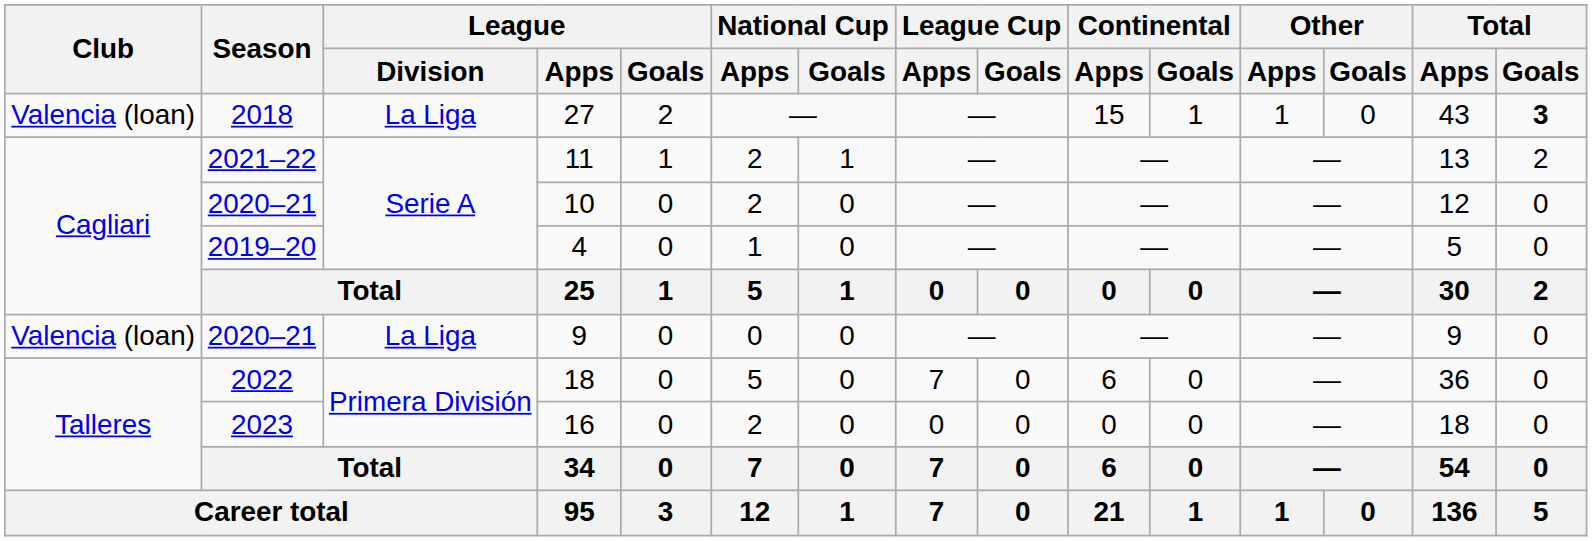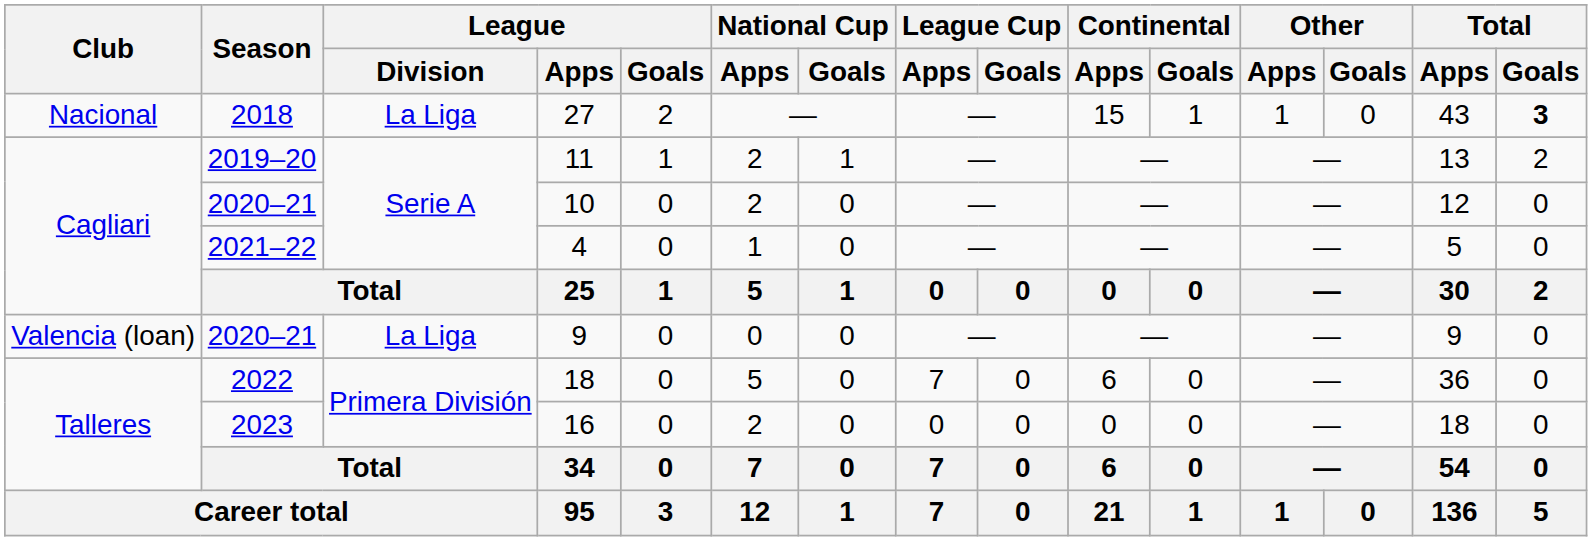27 | Club: Valencia (loan) -> Nacional
11 | Season: 2021–22 -> 2019–20
4 | Season: 2019–20 -> 2021–22
